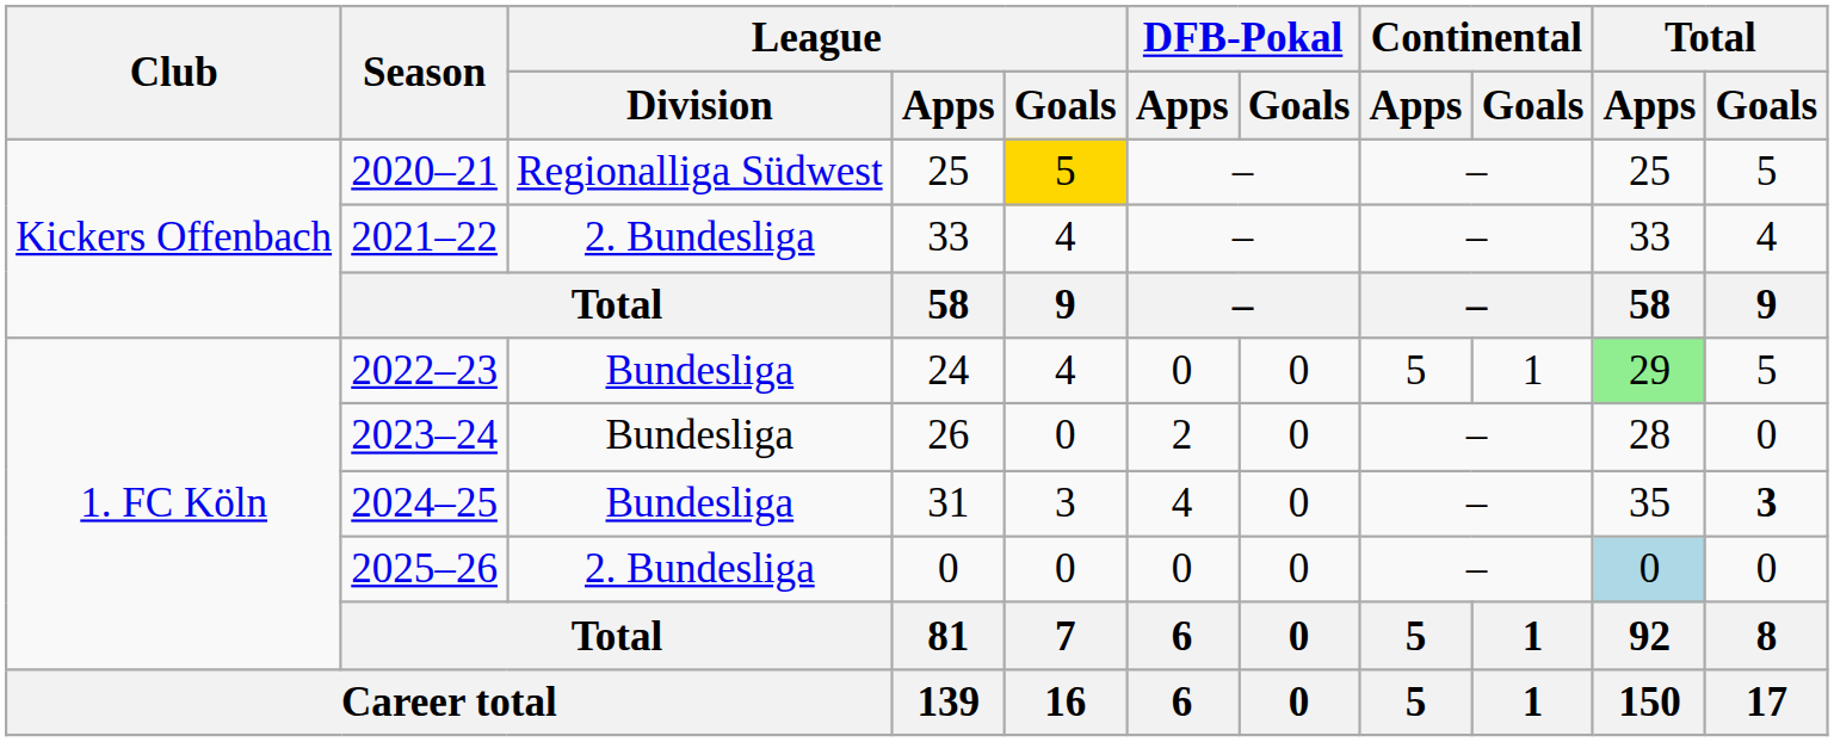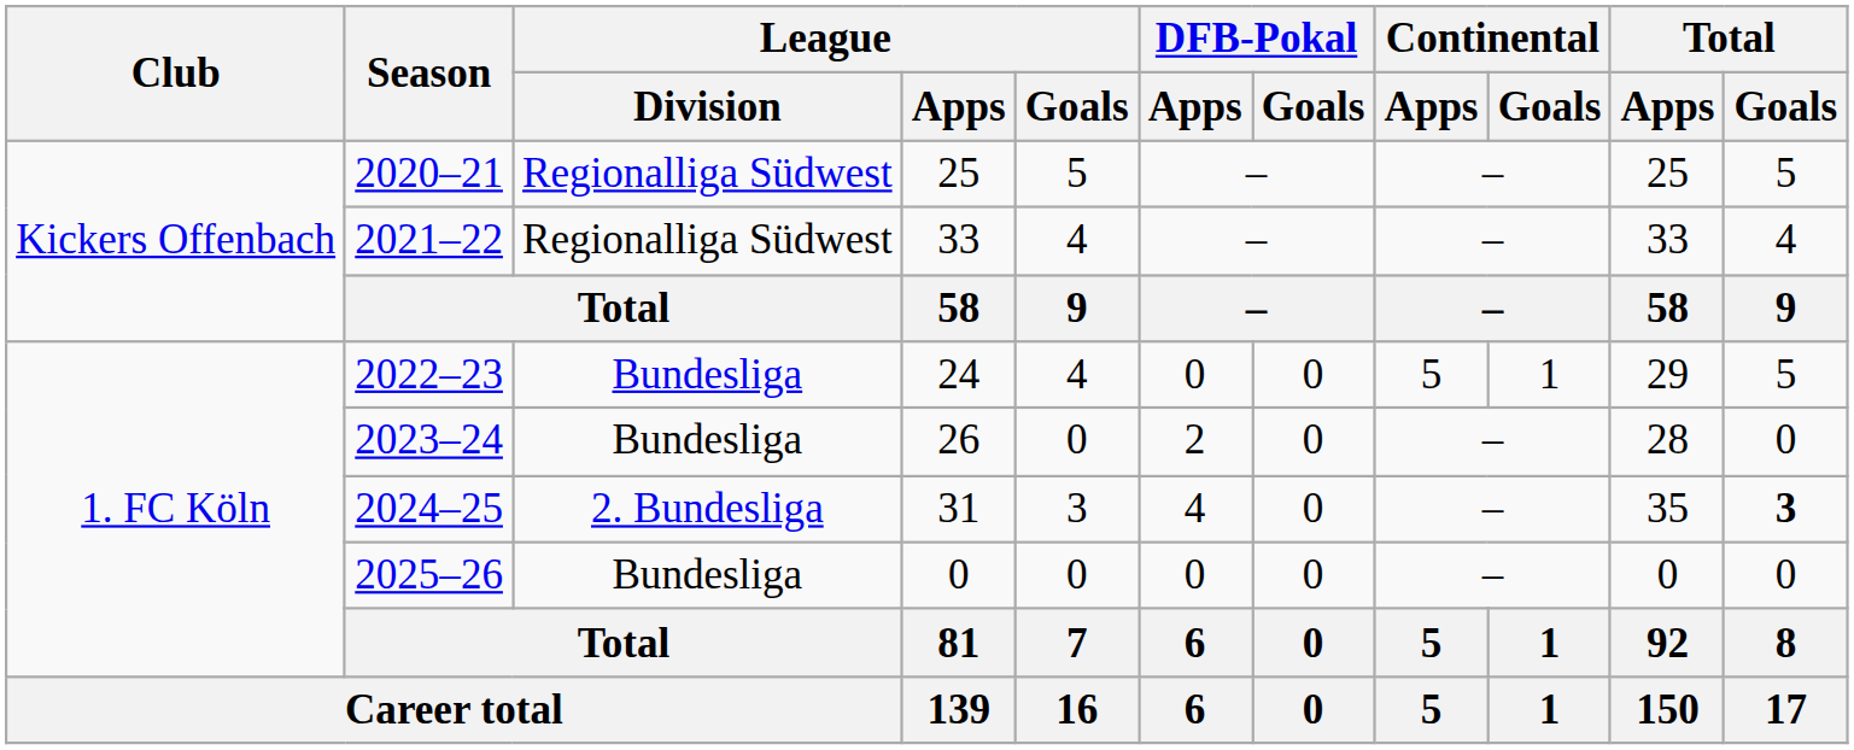2020–21 | League / Goals: gold background -> no background
2021–22 | League / Division: 2. Bundesliga -> Regionalliga Südwest
2022–23 | Total / Apps: lightgreen background -> no background
2024–25 | League / Division: Bundesliga -> 2. Bundesliga
2025–26 | League / Division: 2. Bundesliga -> Bundesliga
2025–26 | Total / Apps: lightblue background -> no background
